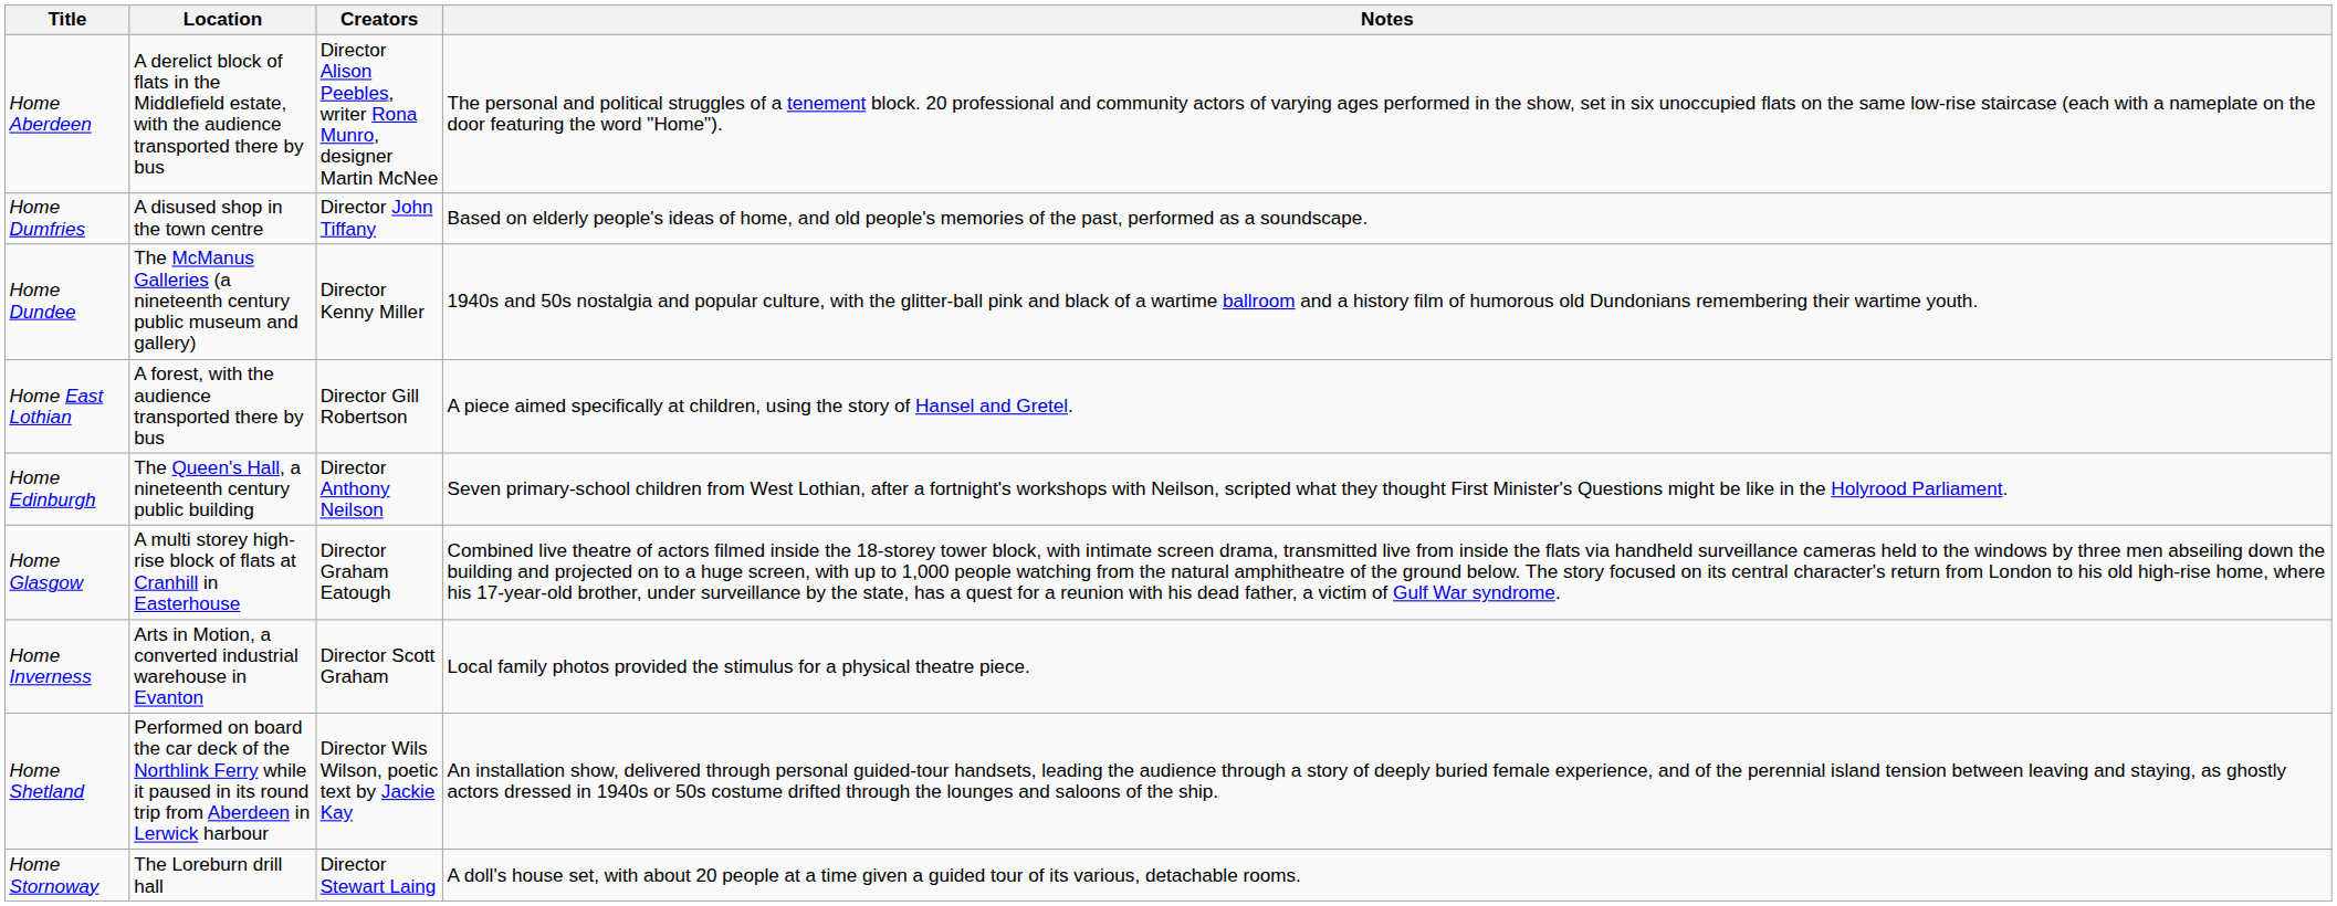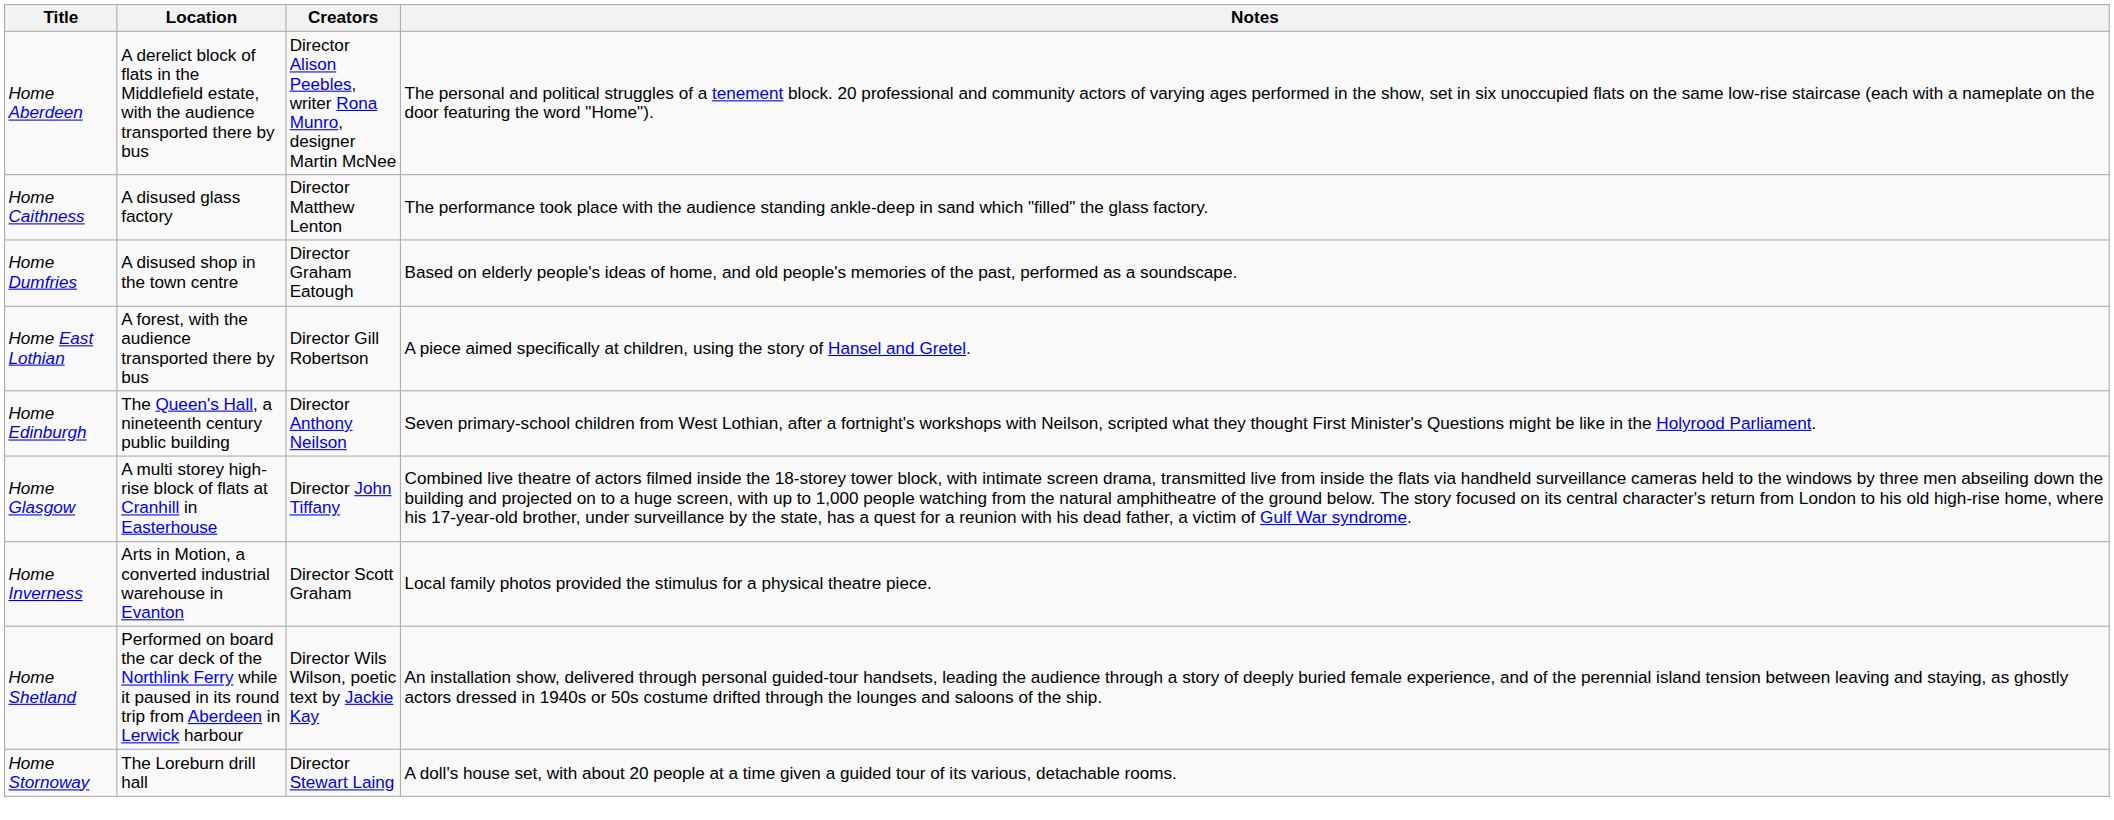+ row: Home Caithness | A disused glass factory | Director Matthew Lenton | The performance took place with the audience standing ankle-deep in sand which "filled" the glass factory.
Home Dumfries | Creators: Director John Tiffany -> Director Graham Eatough
- row: Home Dundee | The McManus Galleries (a nineteenth century public museum and gallery) | Director Kenny Miller | 1940s and 50s nostalgia and popular culture, with the glitter-ball pink and black of a wartime ballroom and a history film of humorous old Dundonians remembering their wartime youth.
Home Glasgow | Creators: Director Graham Eatough -> Director John Tiffany
